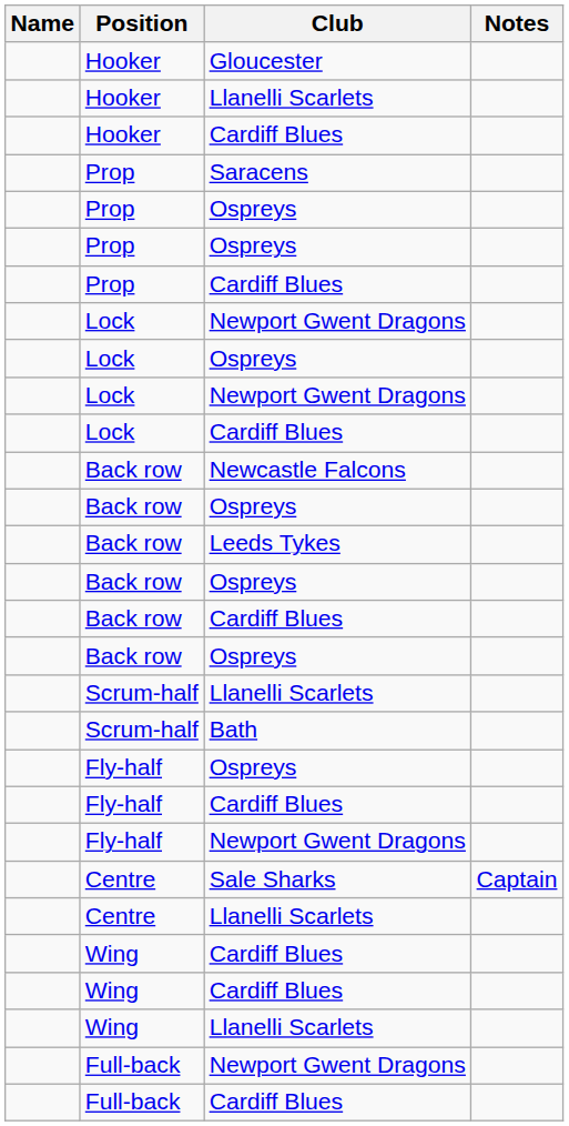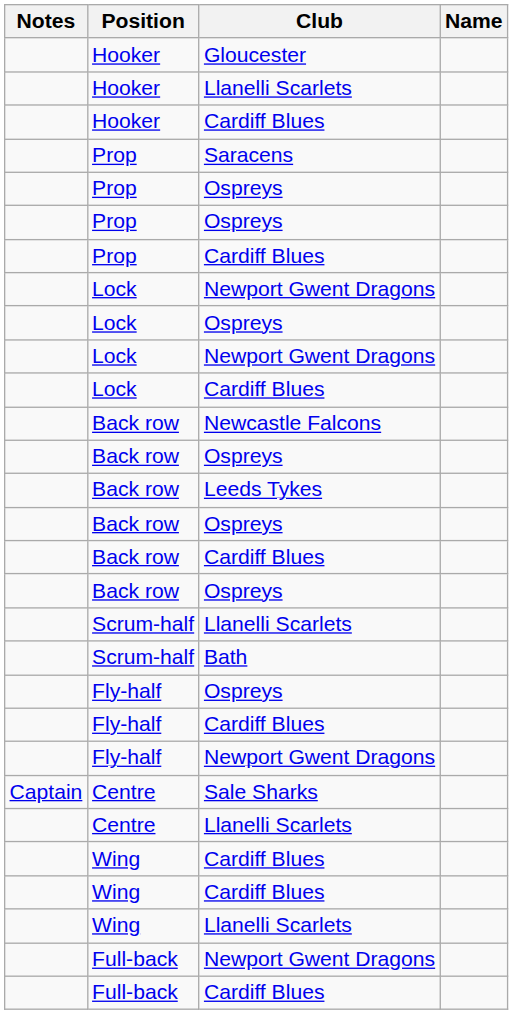columns swapped: Name <-> Notes
